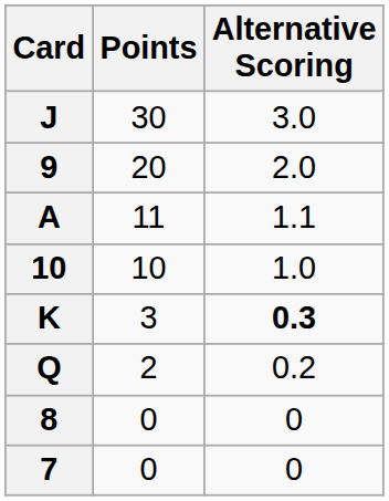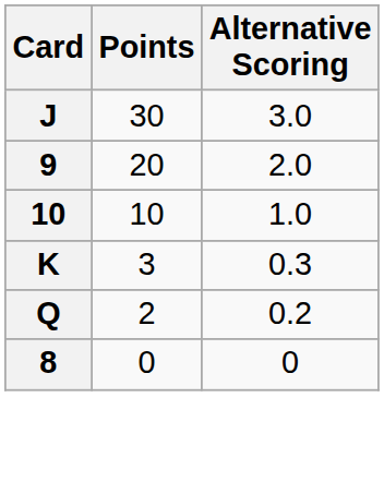- row: A | 11 | 1.1
K | Alternative Scoring: bold -> normal
- row: 7 | 0 | 0
